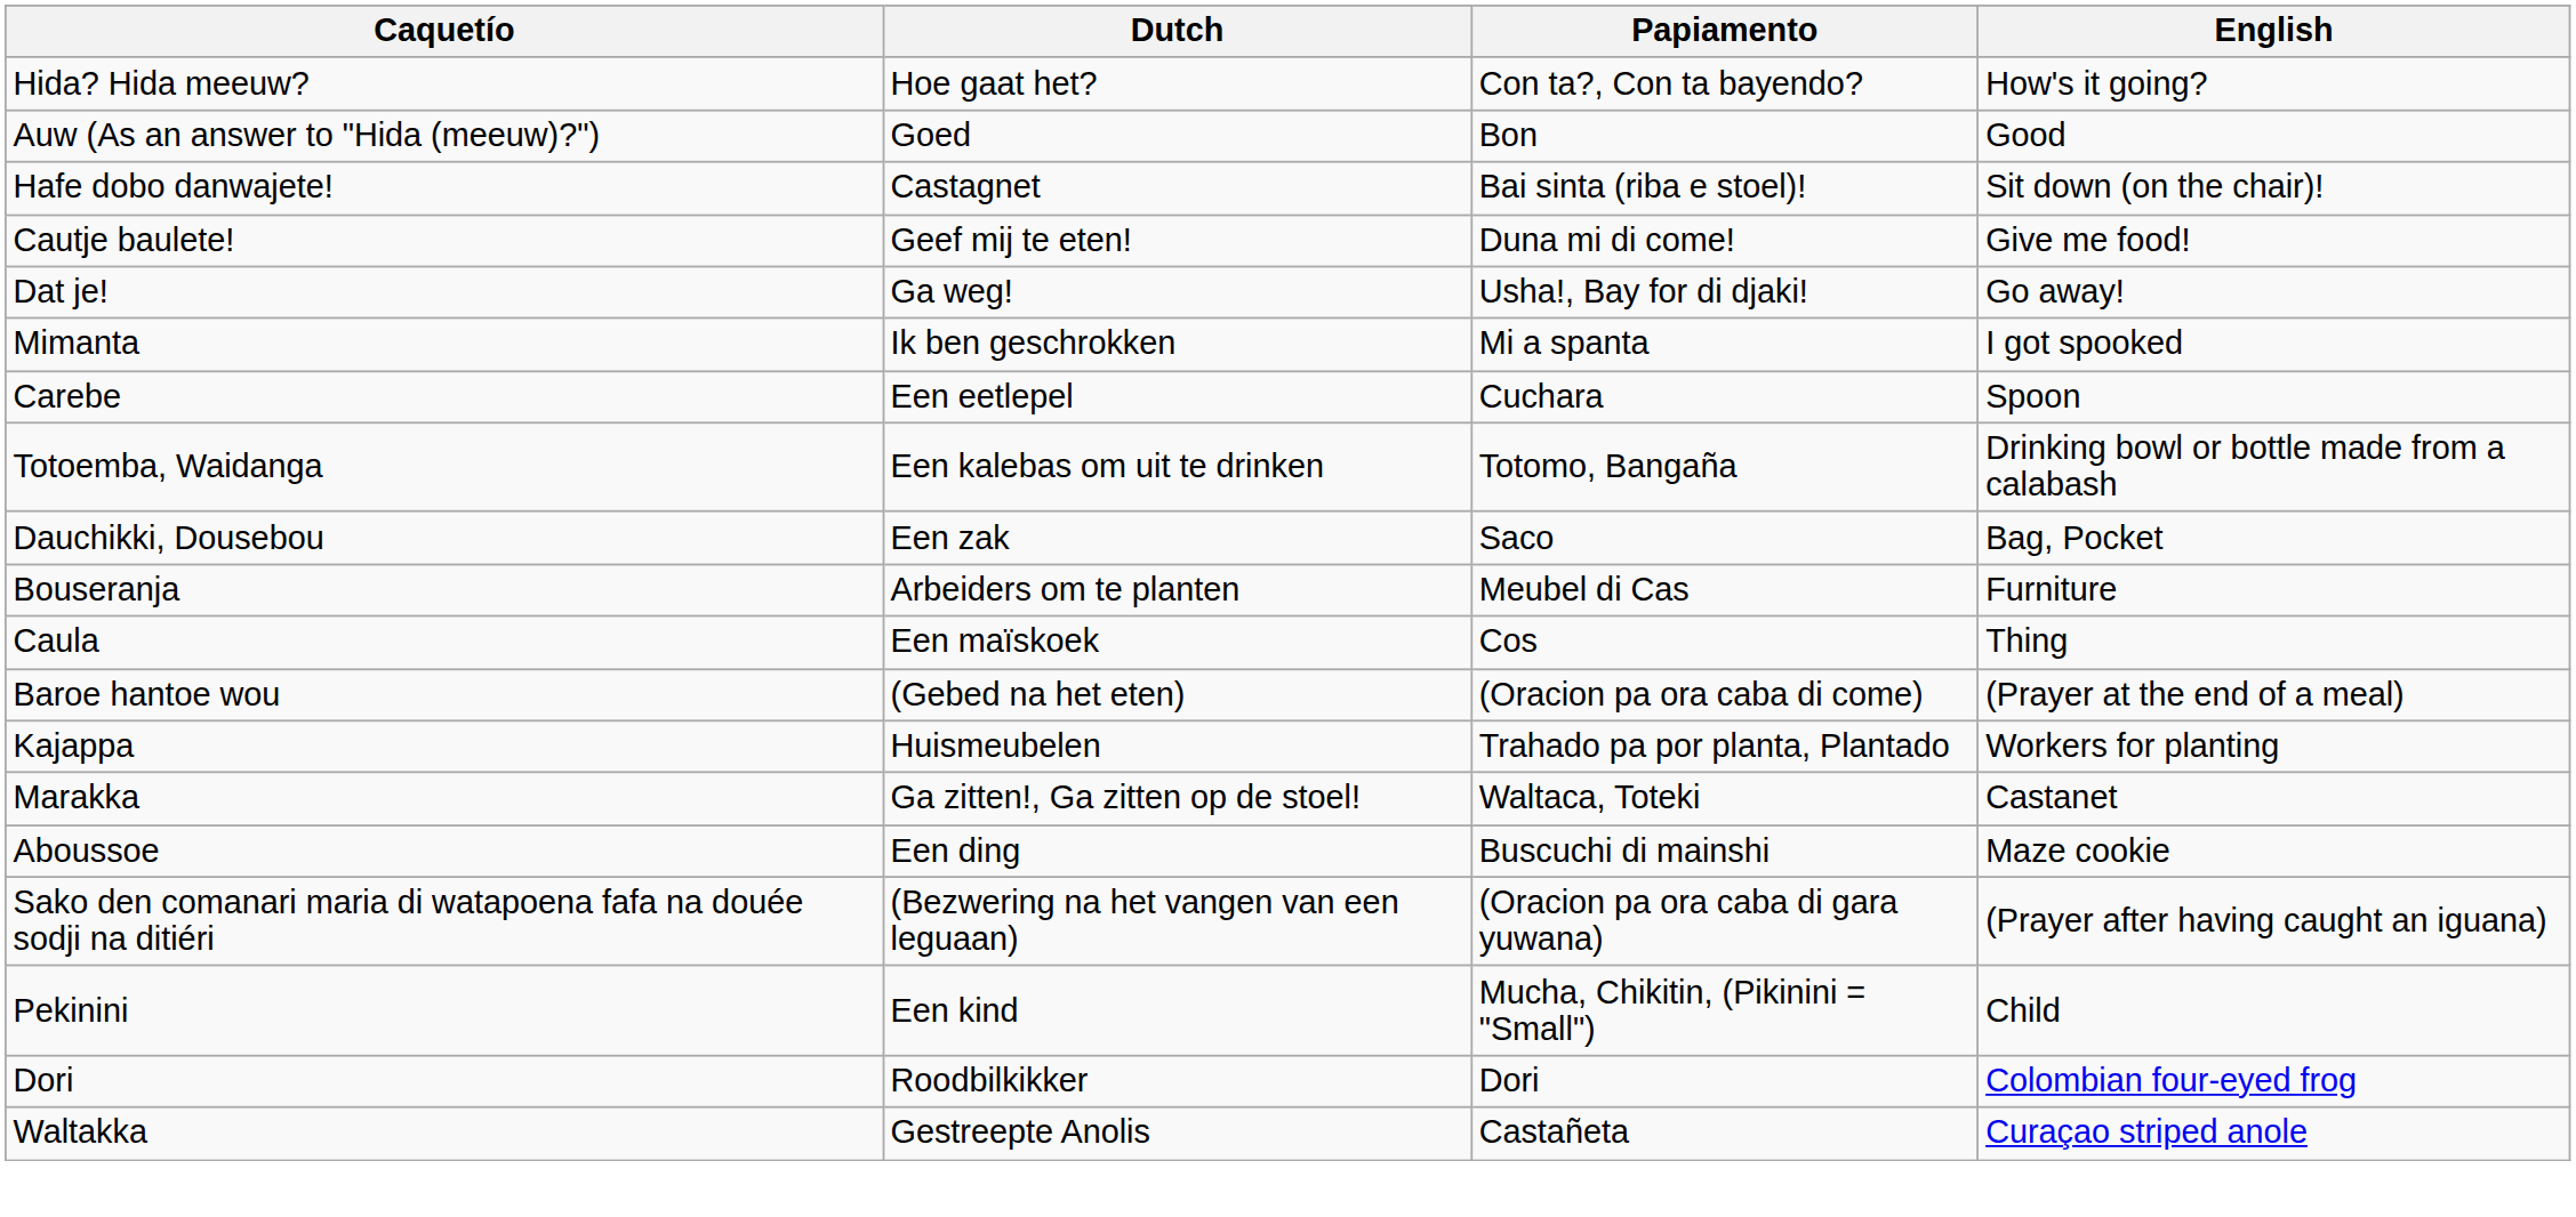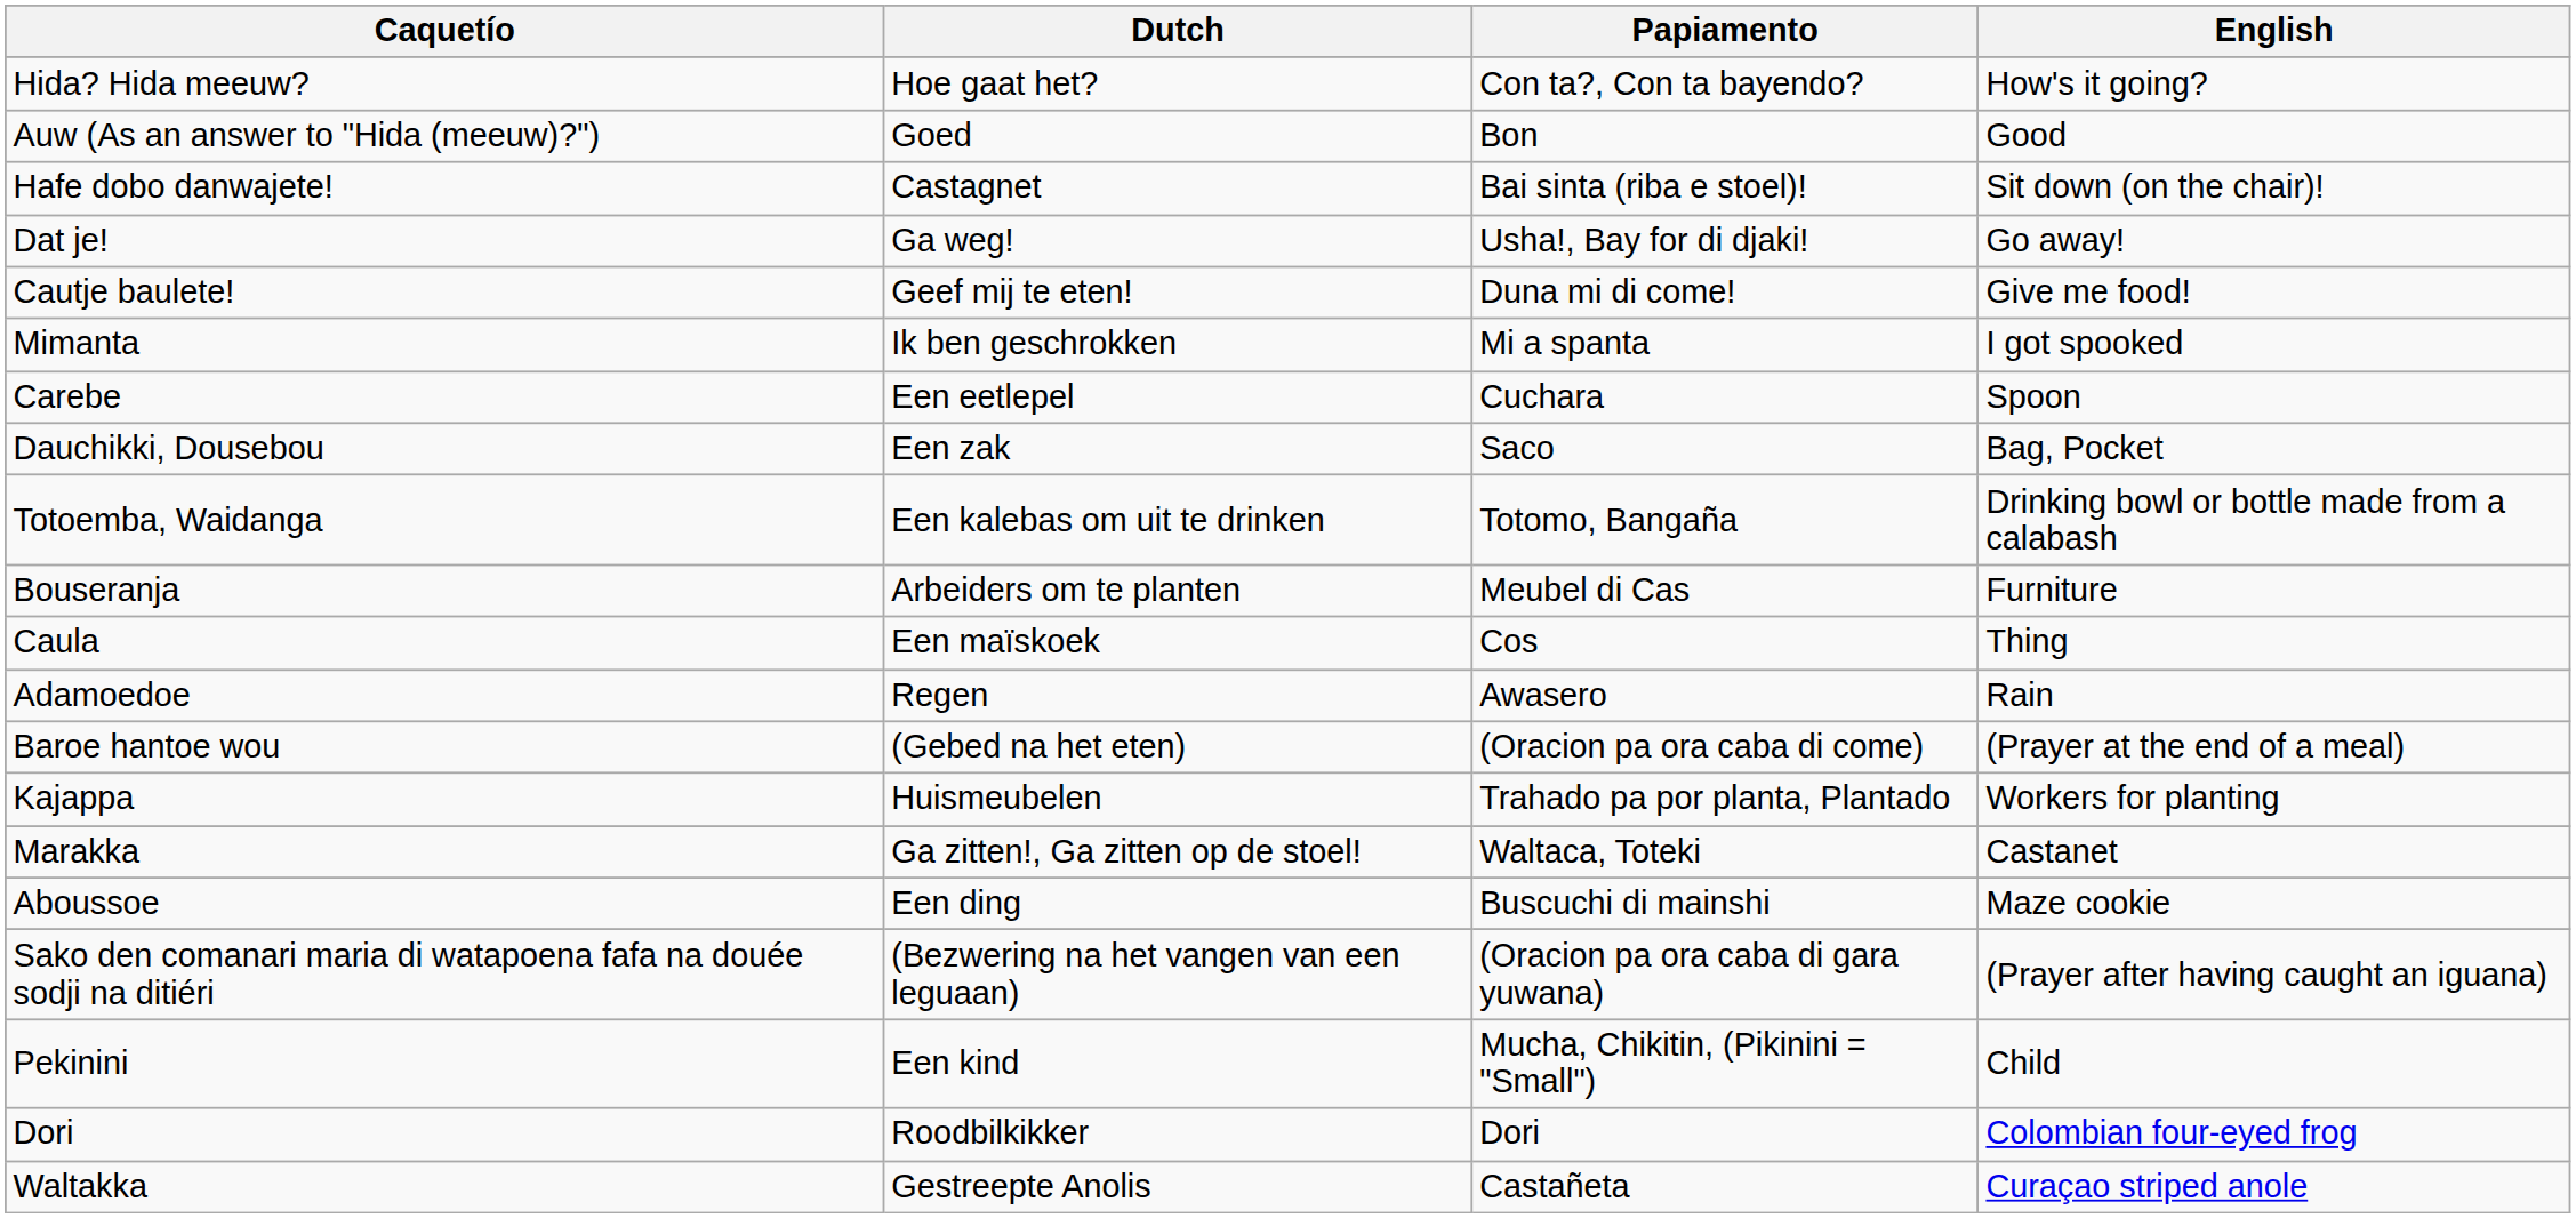rows swapped: Cautje baulete! <-> Dat je!
rows swapped: Totoemba, Waidanga <-> Dauchikki, Dousebou
+ row: Adamoedoe | Regen | Awasero | Rain
